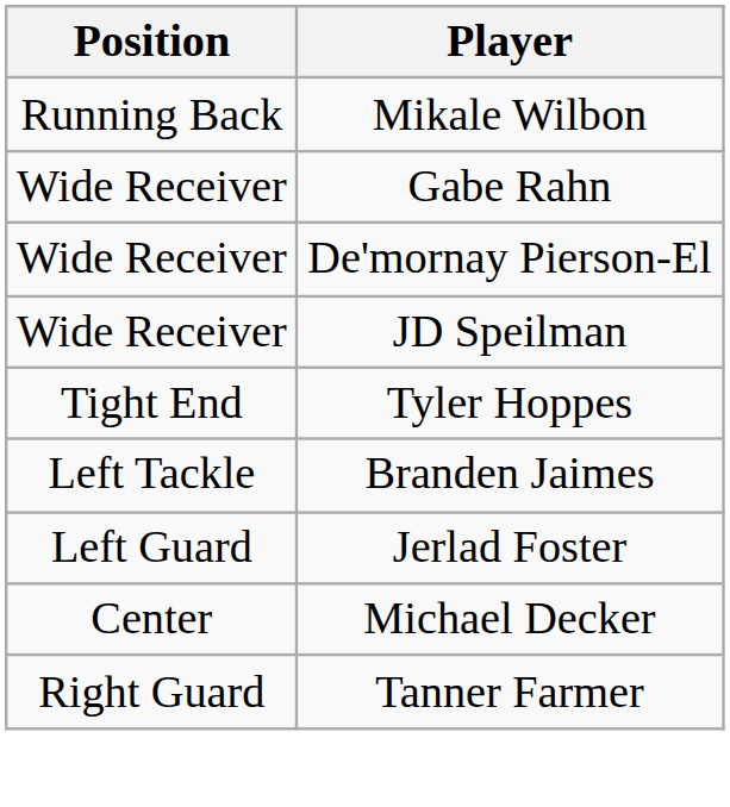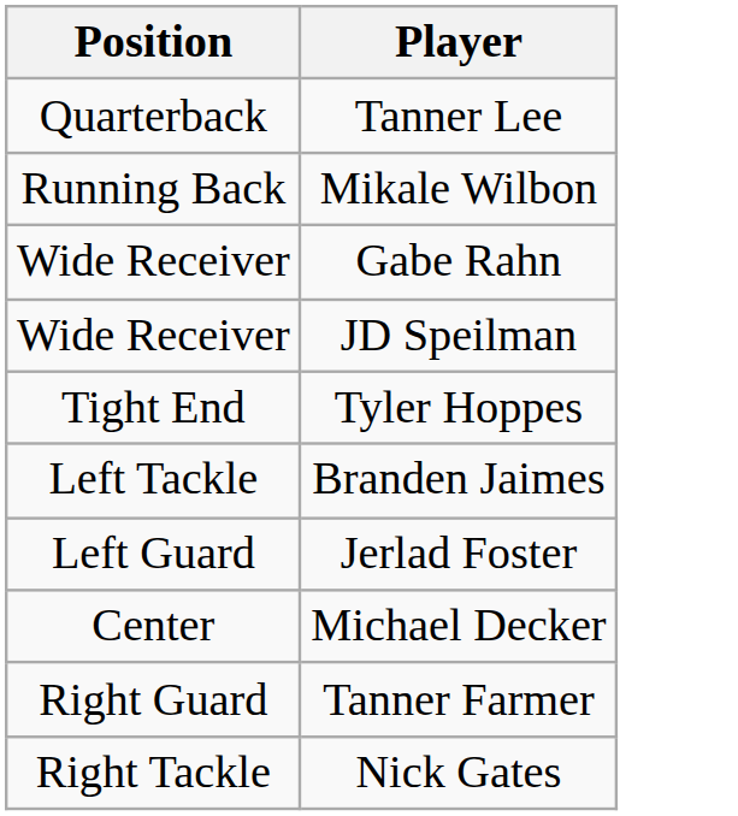+ row: Quarterback | Tanner Lee
- row: Wide Receiver | De'mornay Pierson-El
+ row: Right Tackle | Nick Gates
